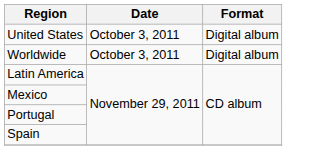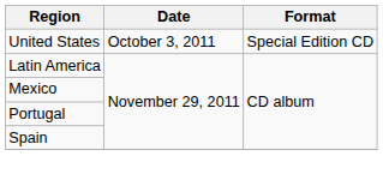United States | Format: Digital album -> Special Edition CD
- row: Worldwide | October 3, 2011 | Digital album
